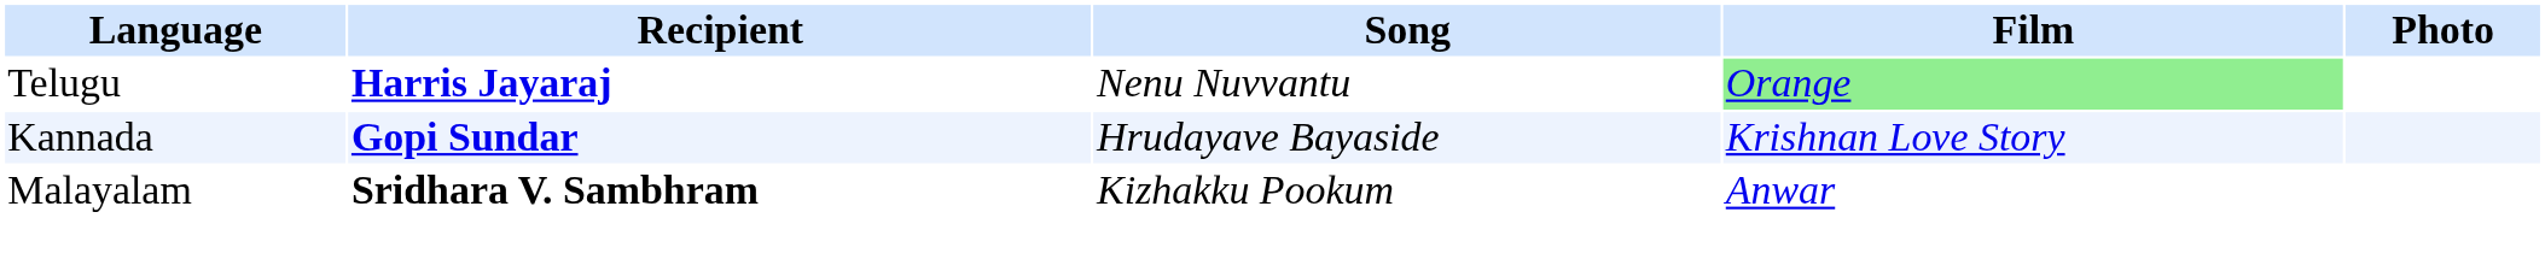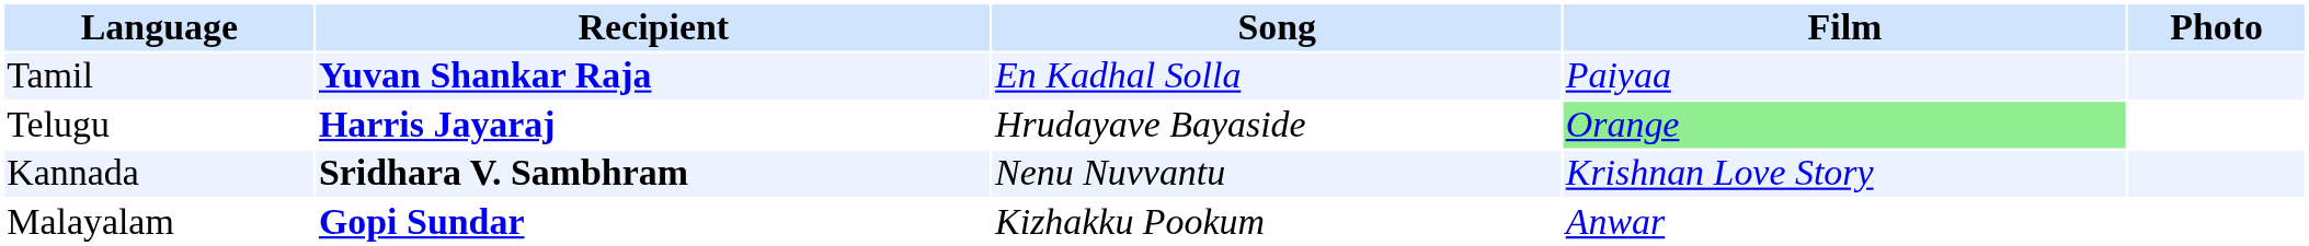+ row: Tamil | Yuvan Shankar Raja | En Kadhal Solla | Paiyaa
Telugu | Song: Nenu Nuvvantu -> Hrudayave Bayaside
Kannada | Recipient: Gopi Sundar -> Sridhara V. Sambhram
Kannada | Song: Hrudayave Bayaside -> Nenu Nuvvantu
Malayalam | Recipient: Sridhara V. Sambhram -> Gopi Sundar
